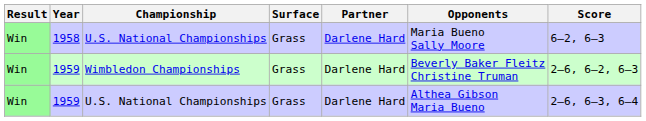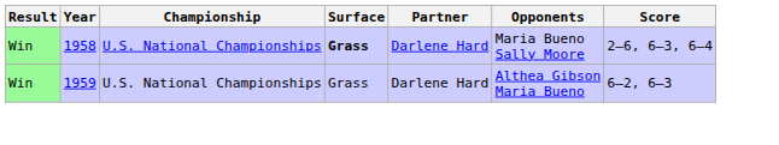1958 | Surface: normal -> bold
1958 | Score: 6–2, 6–3 -> 2–6, 6–3, 6–4
- row: Win | 1959 | Wimbledon Championships | Grass | Darlene Hard | Beverly Baker Fleitz Christine Truman | 2–6, 6–2, 6–3
1959 / U.S. National Championships | Score: 2–6, 6–3, 6–4 -> 6–2, 6–3
